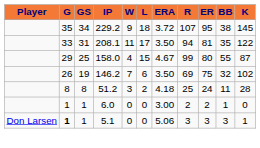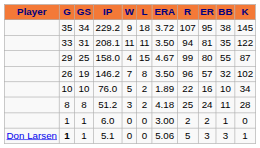208.1 | L: 17 -> 11
146.2 | L: 6 -> 8
146.2 | R: 69 -> 96
146.2 | ER: 75 -> 57
+ row: 10 | 10 | 76.0 | 5 | 2 | 1.89 | 22 | 16 | 10 | 34
5.1 | R: 3 -> 5
